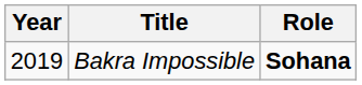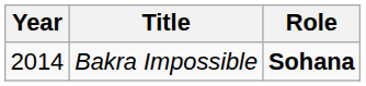Bakra Impossible | Year: 2019 -> 2014
